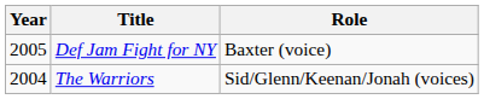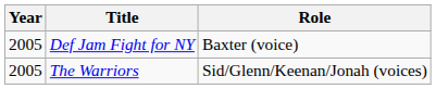The Warriors | Year: 2004 -> 2005
